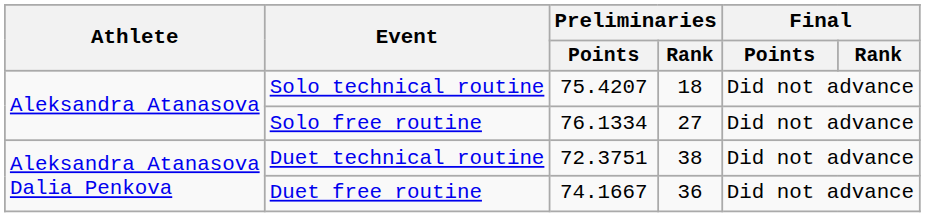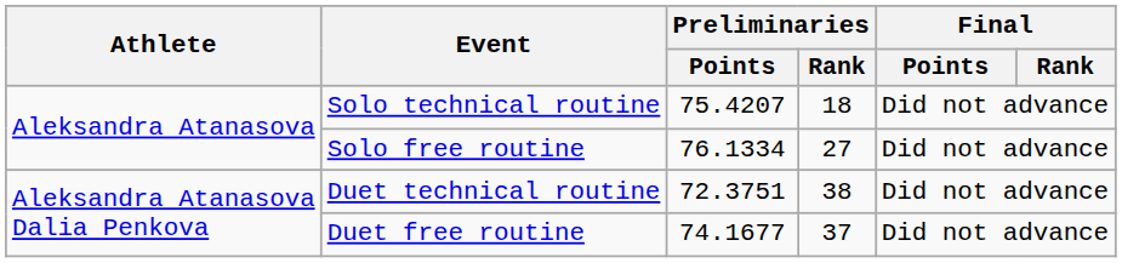Duet free routine | Preliminaries / Points: 74.1667 -> 74.1677
Duet free routine | Preliminaries / Rank: 36 -> 37
